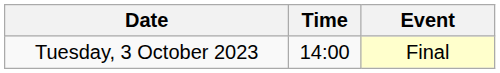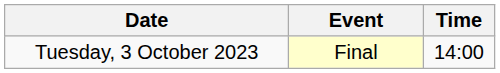columns swapped: Time <-> Event
